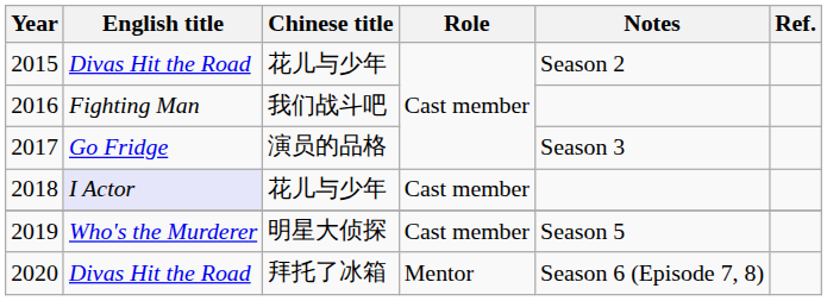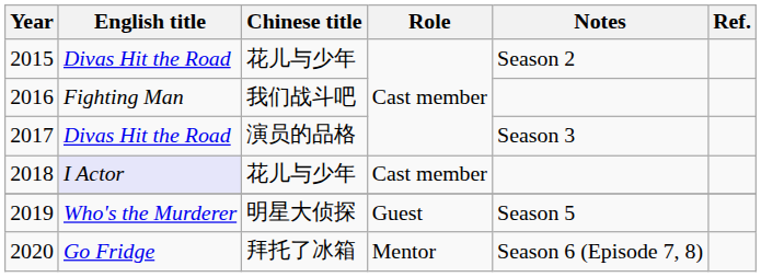2017 | English title: Go Fridge -> Divas Hit the Road
2019 | Role: Cast member -> Guest
2020 | English title: Divas Hit the Road -> Go Fridge
